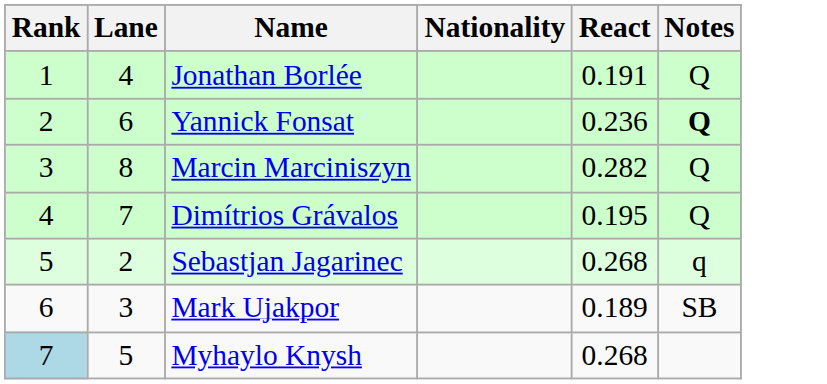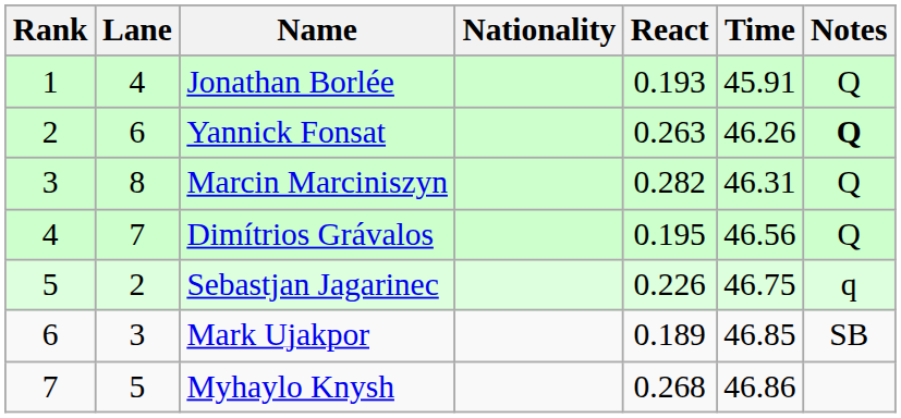+ column: Time | 45.91 | 46.26 | 46.31 | 46.56 | 46.75 | 46.85 | 46.86
Jonathan Borlée | React: 0.191 -> 0.193
Yannick Fonsat | React: 0.236 -> 0.263
Sebastjan Jagarinec | React: 0.268 -> 0.226
Myhaylo Knysh | Rank: lightblue background -> no background
